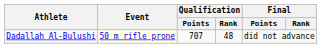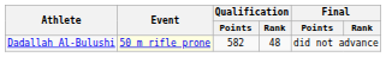Dadallah Al-Bulushi | Qualification / Points: 707 -> 582
